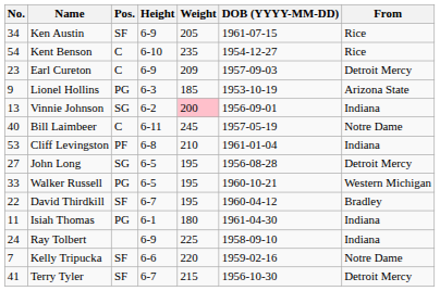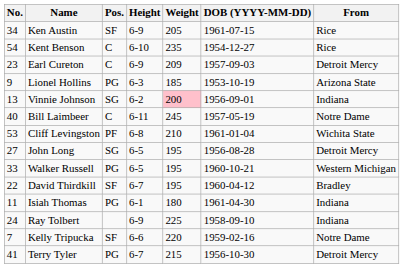Cliff Levingston | From: Indiana -> Wichita State
Terry Tyler | Pos.: SF -> PG
